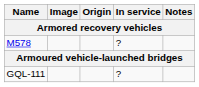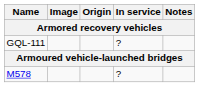rows swapped: M578 <-> GQL-111
